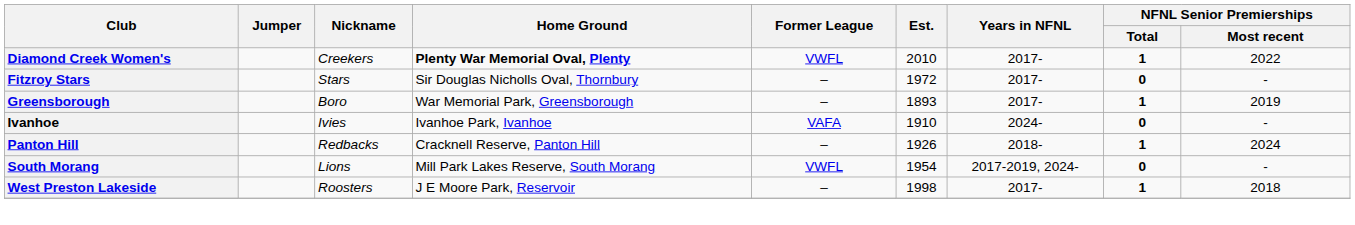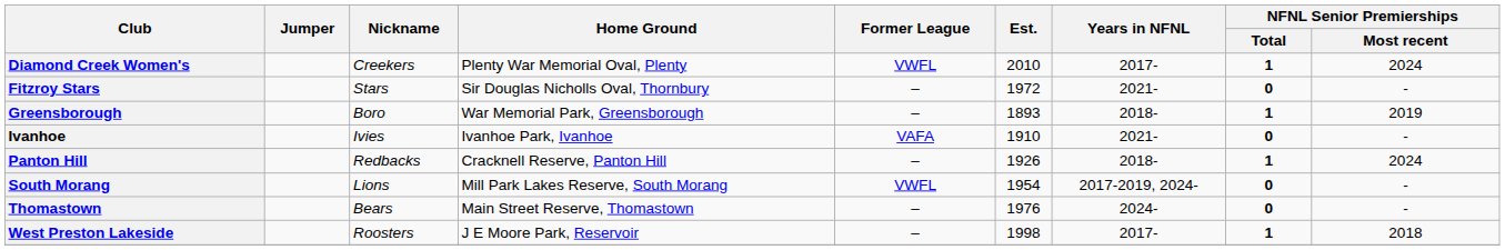Diamond Creek Women's | Home Ground: bold -> normal
Diamond Creek Women's | NFNL Senior Premierships / Most recent: 2022 -> 2024
Fitzroy Stars | Years in NFNL: 2017- -> 2021-
Greensborough | Years in NFNL: 2017- -> 2018-
Ivanhoe | Years in NFNL: 2024- -> 2021-
+ row: Thomastown | Bears | Main Street Reserve, Thomastown | – | 1976 | 2024- | 0 | -
